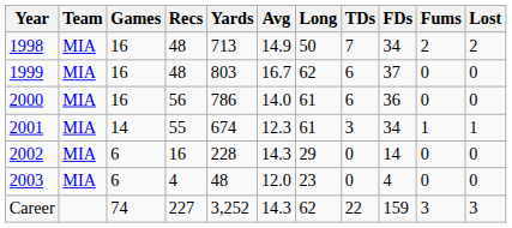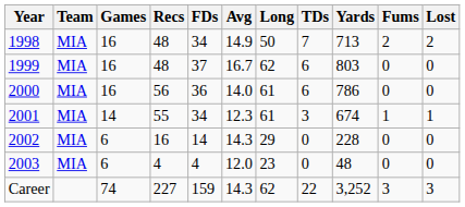columns swapped: Yards <-> FDs
